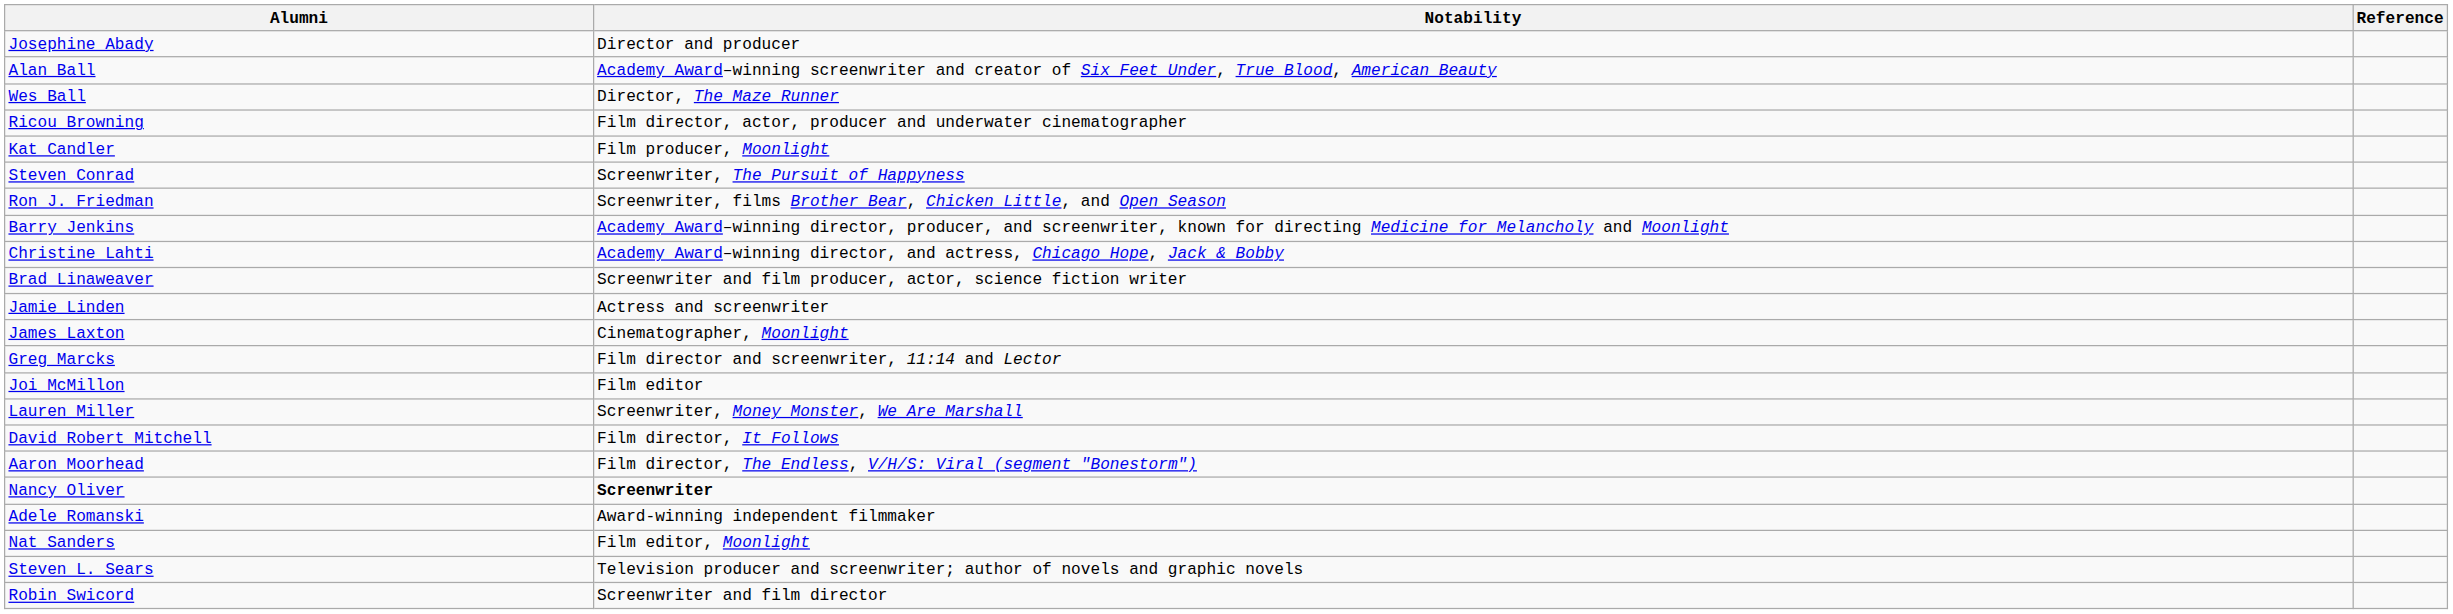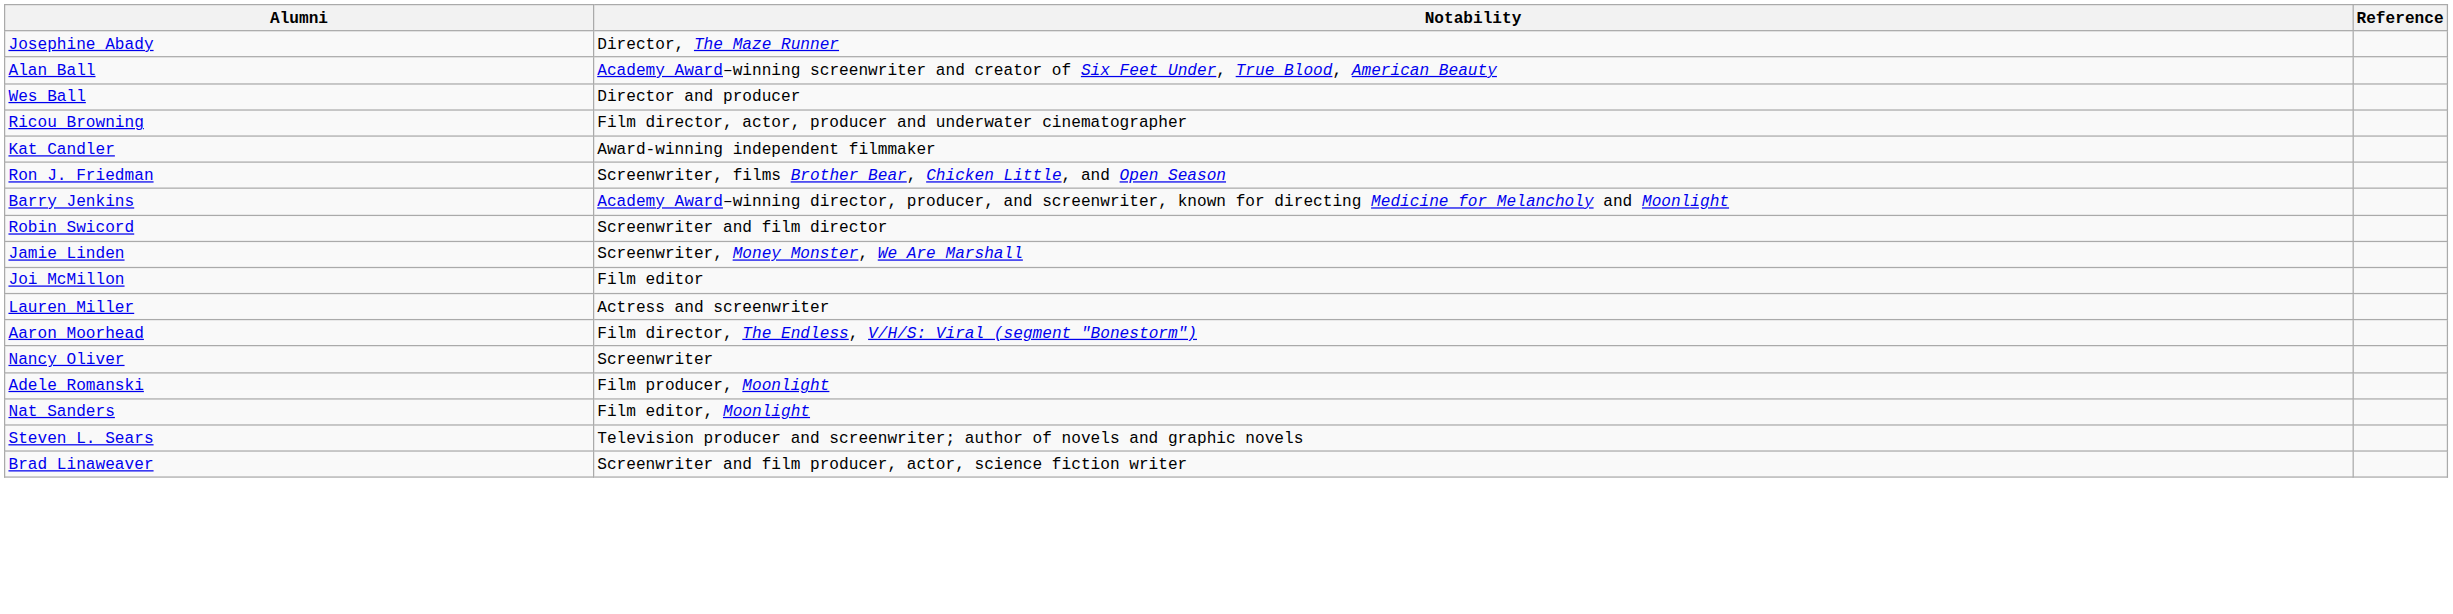Josephine Abady | Notability: Director and producer -> Director, The Maze Runner
Wes Ball | Notability: Director, The Maze Runner -> Director and producer
Kat Candler | Notability: Film producer, Moonlight -> Award-winning independent filmmaker
- row: Steven Conrad | Screenwriter, The Pursuit of Happyness
- row: Christine Lahti | Academy Award–winning director, and actress, Chicago Hope, Jack & Bobby
rows swapped: Brad Linaweaver <-> Robin Swicord
Jamie Linden | Notability: Actress and screenwriter -> Screenwriter, Money Monster, We Are Marshall
- row: James Laxton | Cinematographer, Moonlight
- row: Greg Marcks | Film director and screenwriter, 11:14 and Lector
Lauren Miller | Notability: Screenwriter, Money Monster, We Are Marshall -> Actress and screenwriter
- row: David Robert Mitchell | Film director, It Follows
Nancy Oliver | Notability: bold -> normal
Adele Romanski | Notability: Award-winning independent filmmaker -> Film producer, Moonlight
